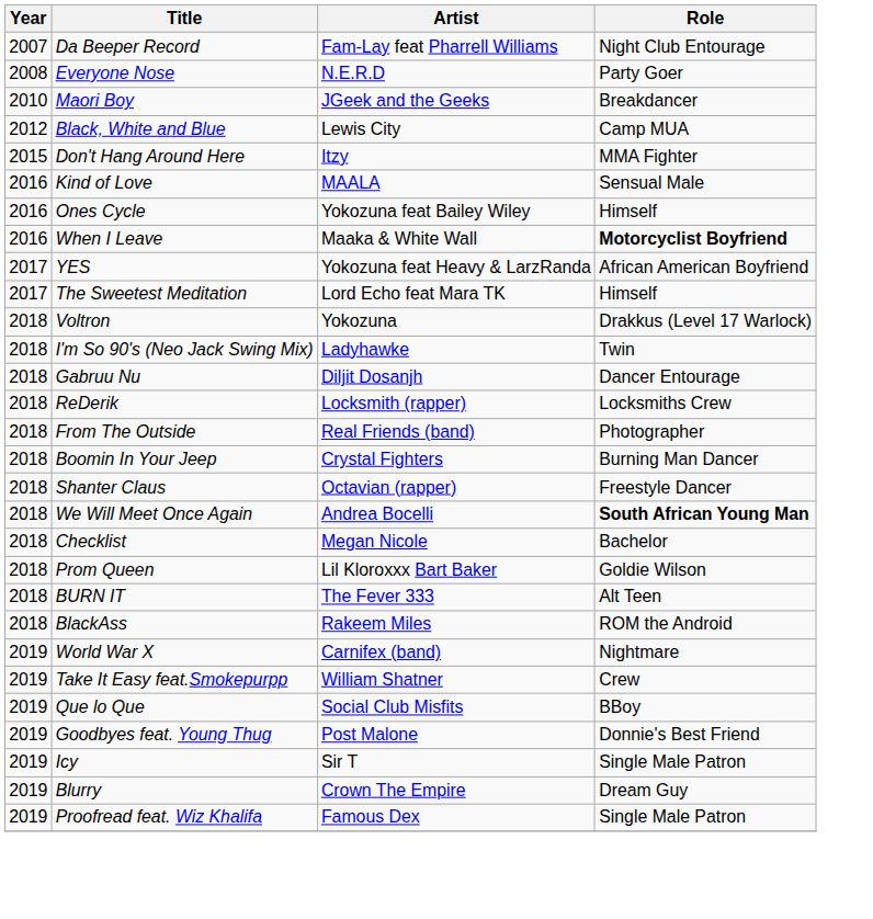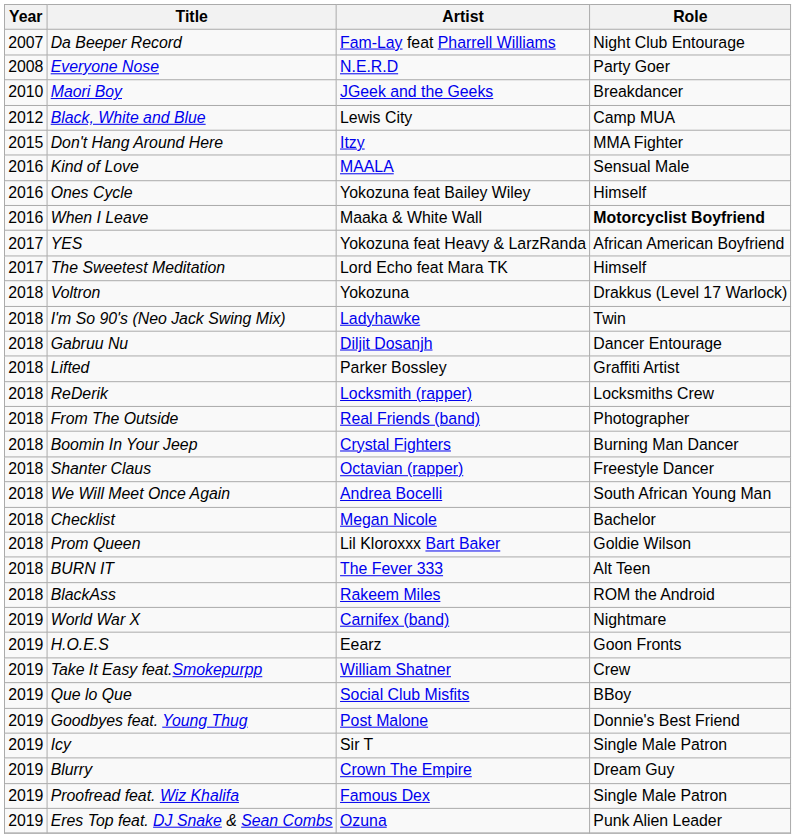+ row: 2018 | Lifted | Parker Bossley | Graffiti Artist
We Will Meet Once Again | Role: bold -> normal
+ row: 2019 | H.O.E.S | Eearz | Goon Fronts
+ row: 2019 | Eres Top feat. DJ Snake & Sean Combs | Ozuna | Punk Alien Leader
